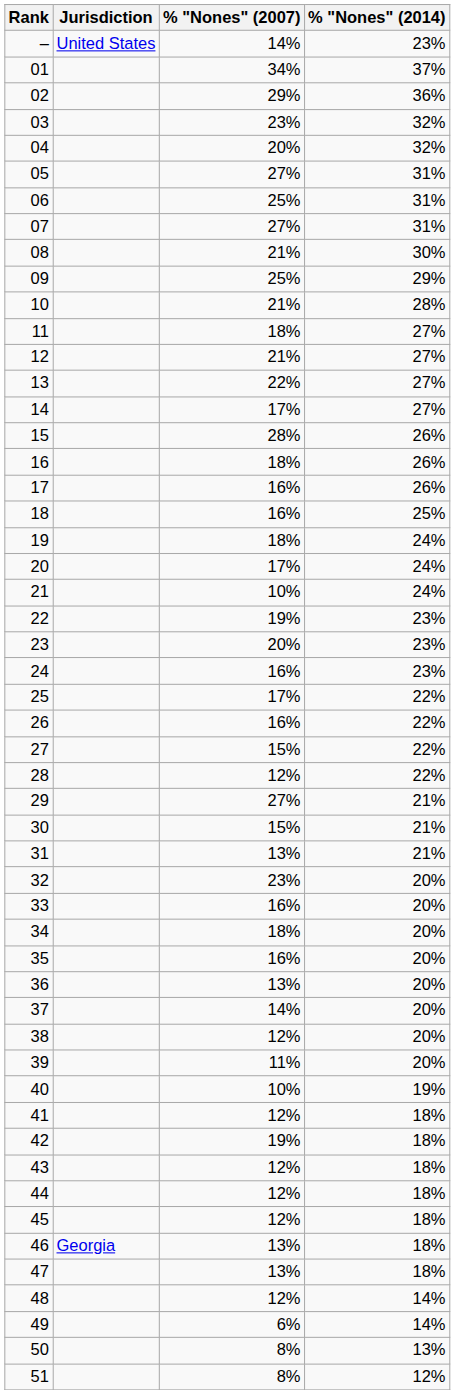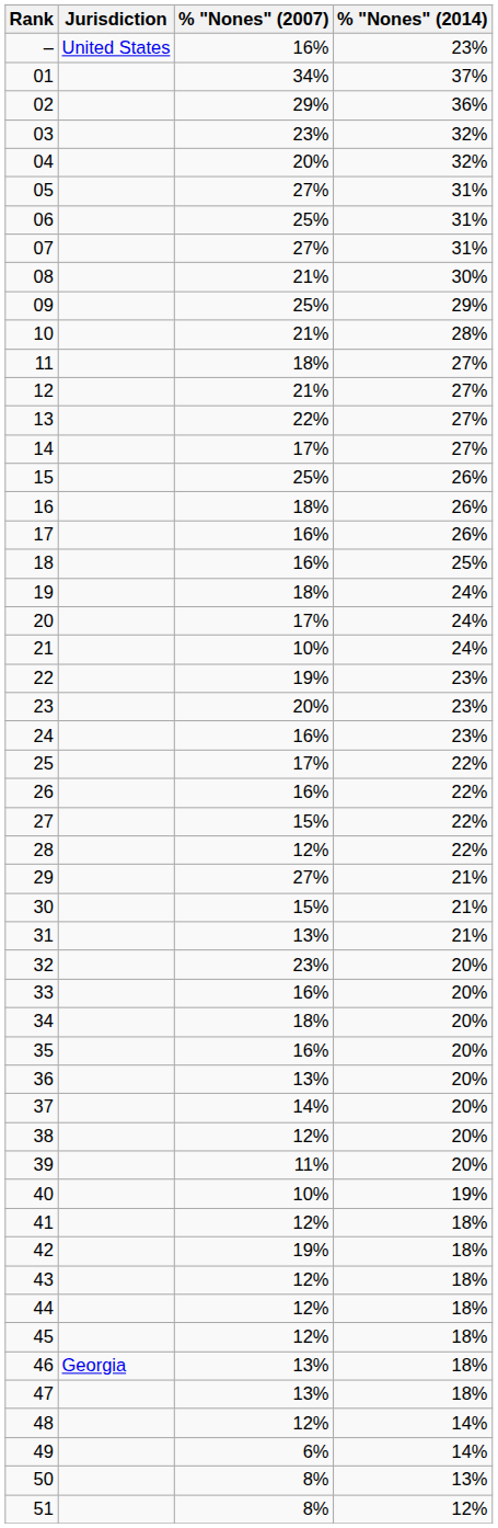– | % "Nones" (2007): 14% -> 16%
15 | % "Nones" (2007): 28% -> 25%
